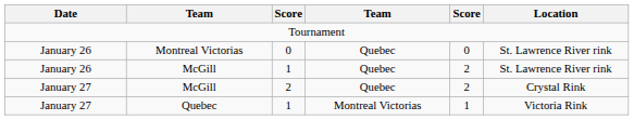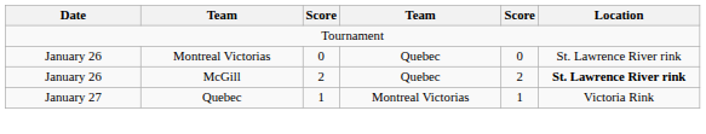January 26 / McGill | column 3: 1 -> 2
January 26 / McGill | Location: normal -> bold
- row: January 27 | McGill | 2 | Quebec | 2 | Crystal Rink
